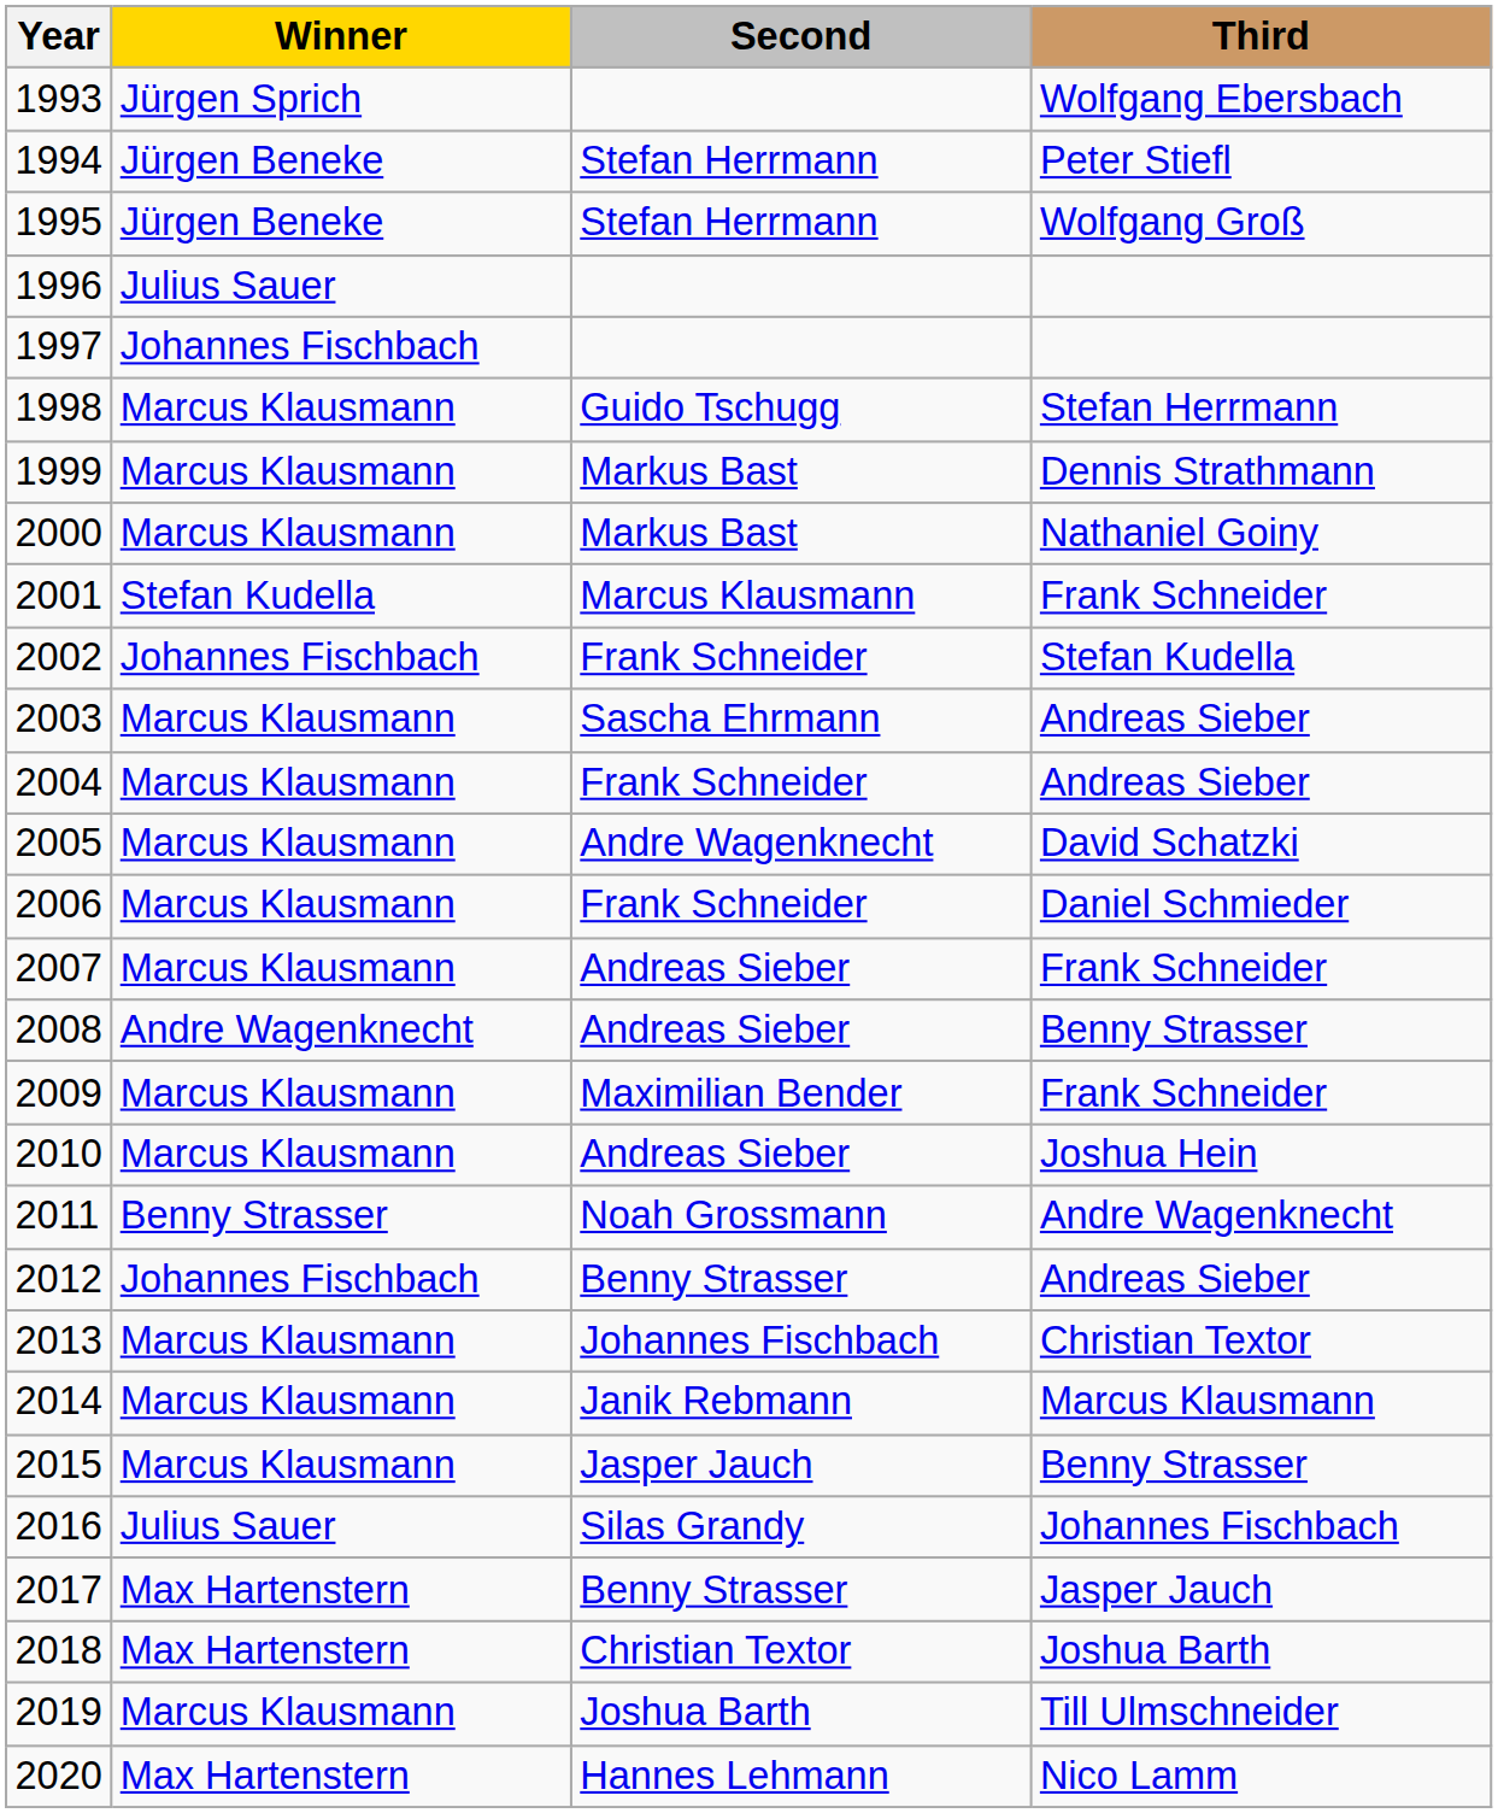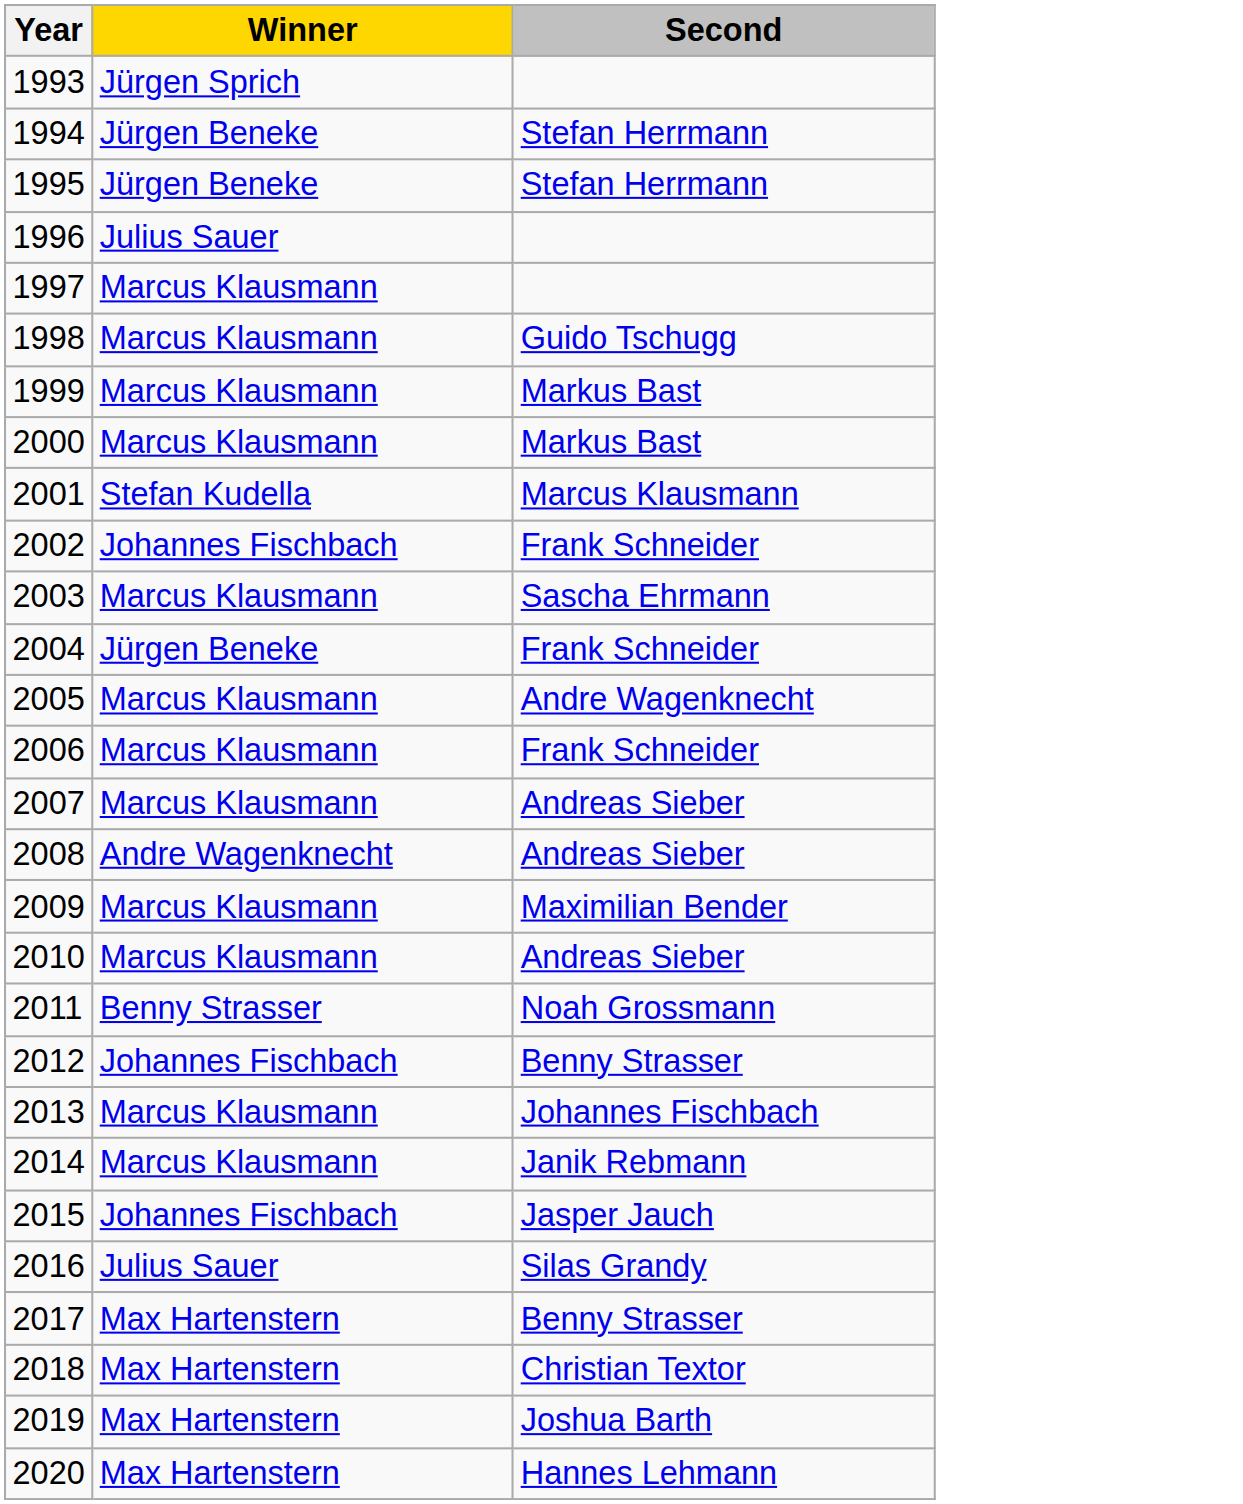- column: Third | Wolfgang Ebersbach | Peter Stiefl | Wolfgang Groß | Stefan Herrmann | Dennis Strathmann | Nathaniel Goiny | Frank Schneider | Stefan Kudella | Andreas Sieber | Andreas Sieber | David Schatzki | Daniel Schmieder | Frank Schneider | Benny Strasser | Frank Schneider | Joshua Hein | Andre Wagenknecht | Andreas Sieber | Christian Textor | Marcus Klausmann | Benny Strasser | Johannes Fischbach | Jasper Jauch | Joshua Barth | Till Ulmschneider | Nico Lamm
1997 | Winner: Johannes Fischbach -> Marcus Klausmann
2004 | Winner: Marcus Klausmann -> Jürgen Beneke
2015 | Winner: Marcus Klausmann -> Johannes Fischbach
2019 | Winner: Marcus Klausmann -> Max Hartenstern
